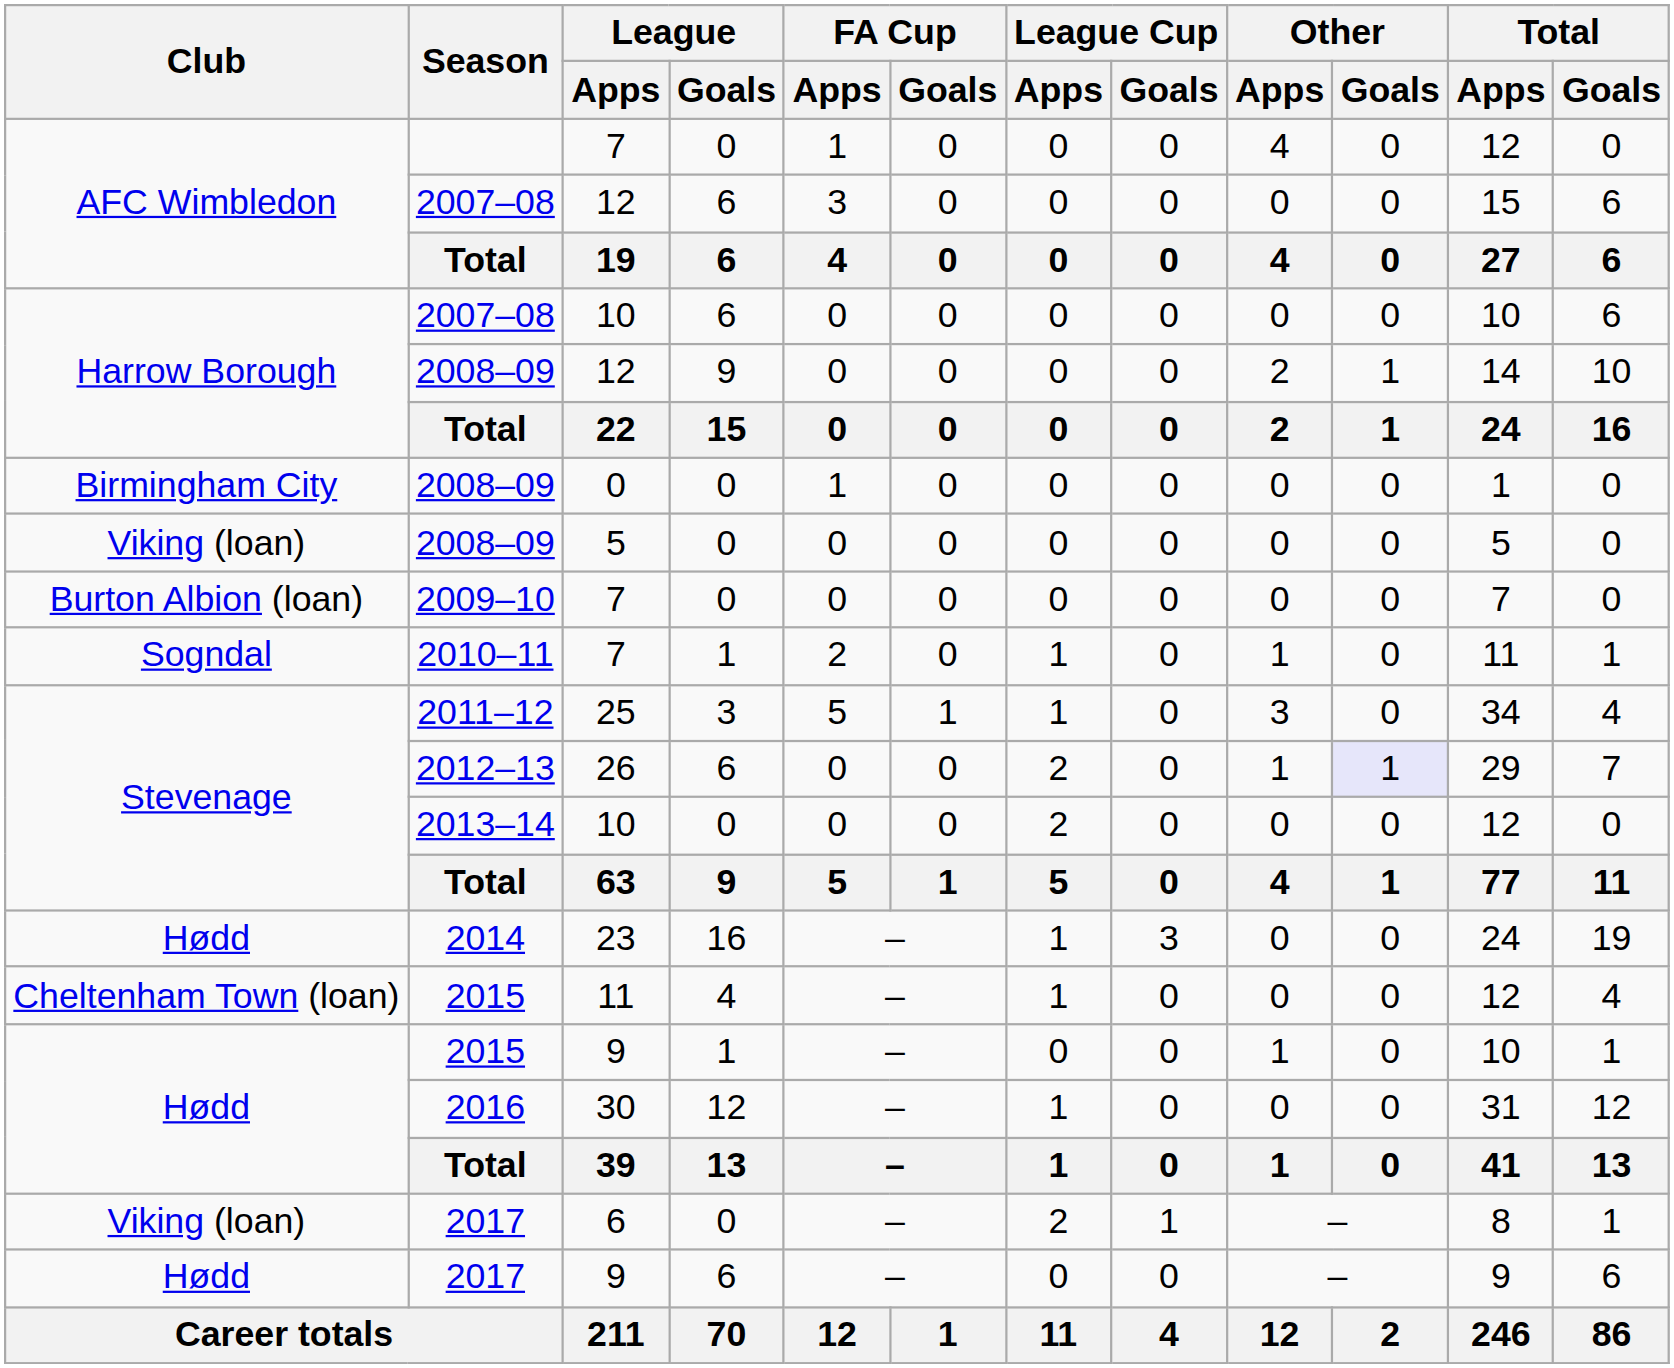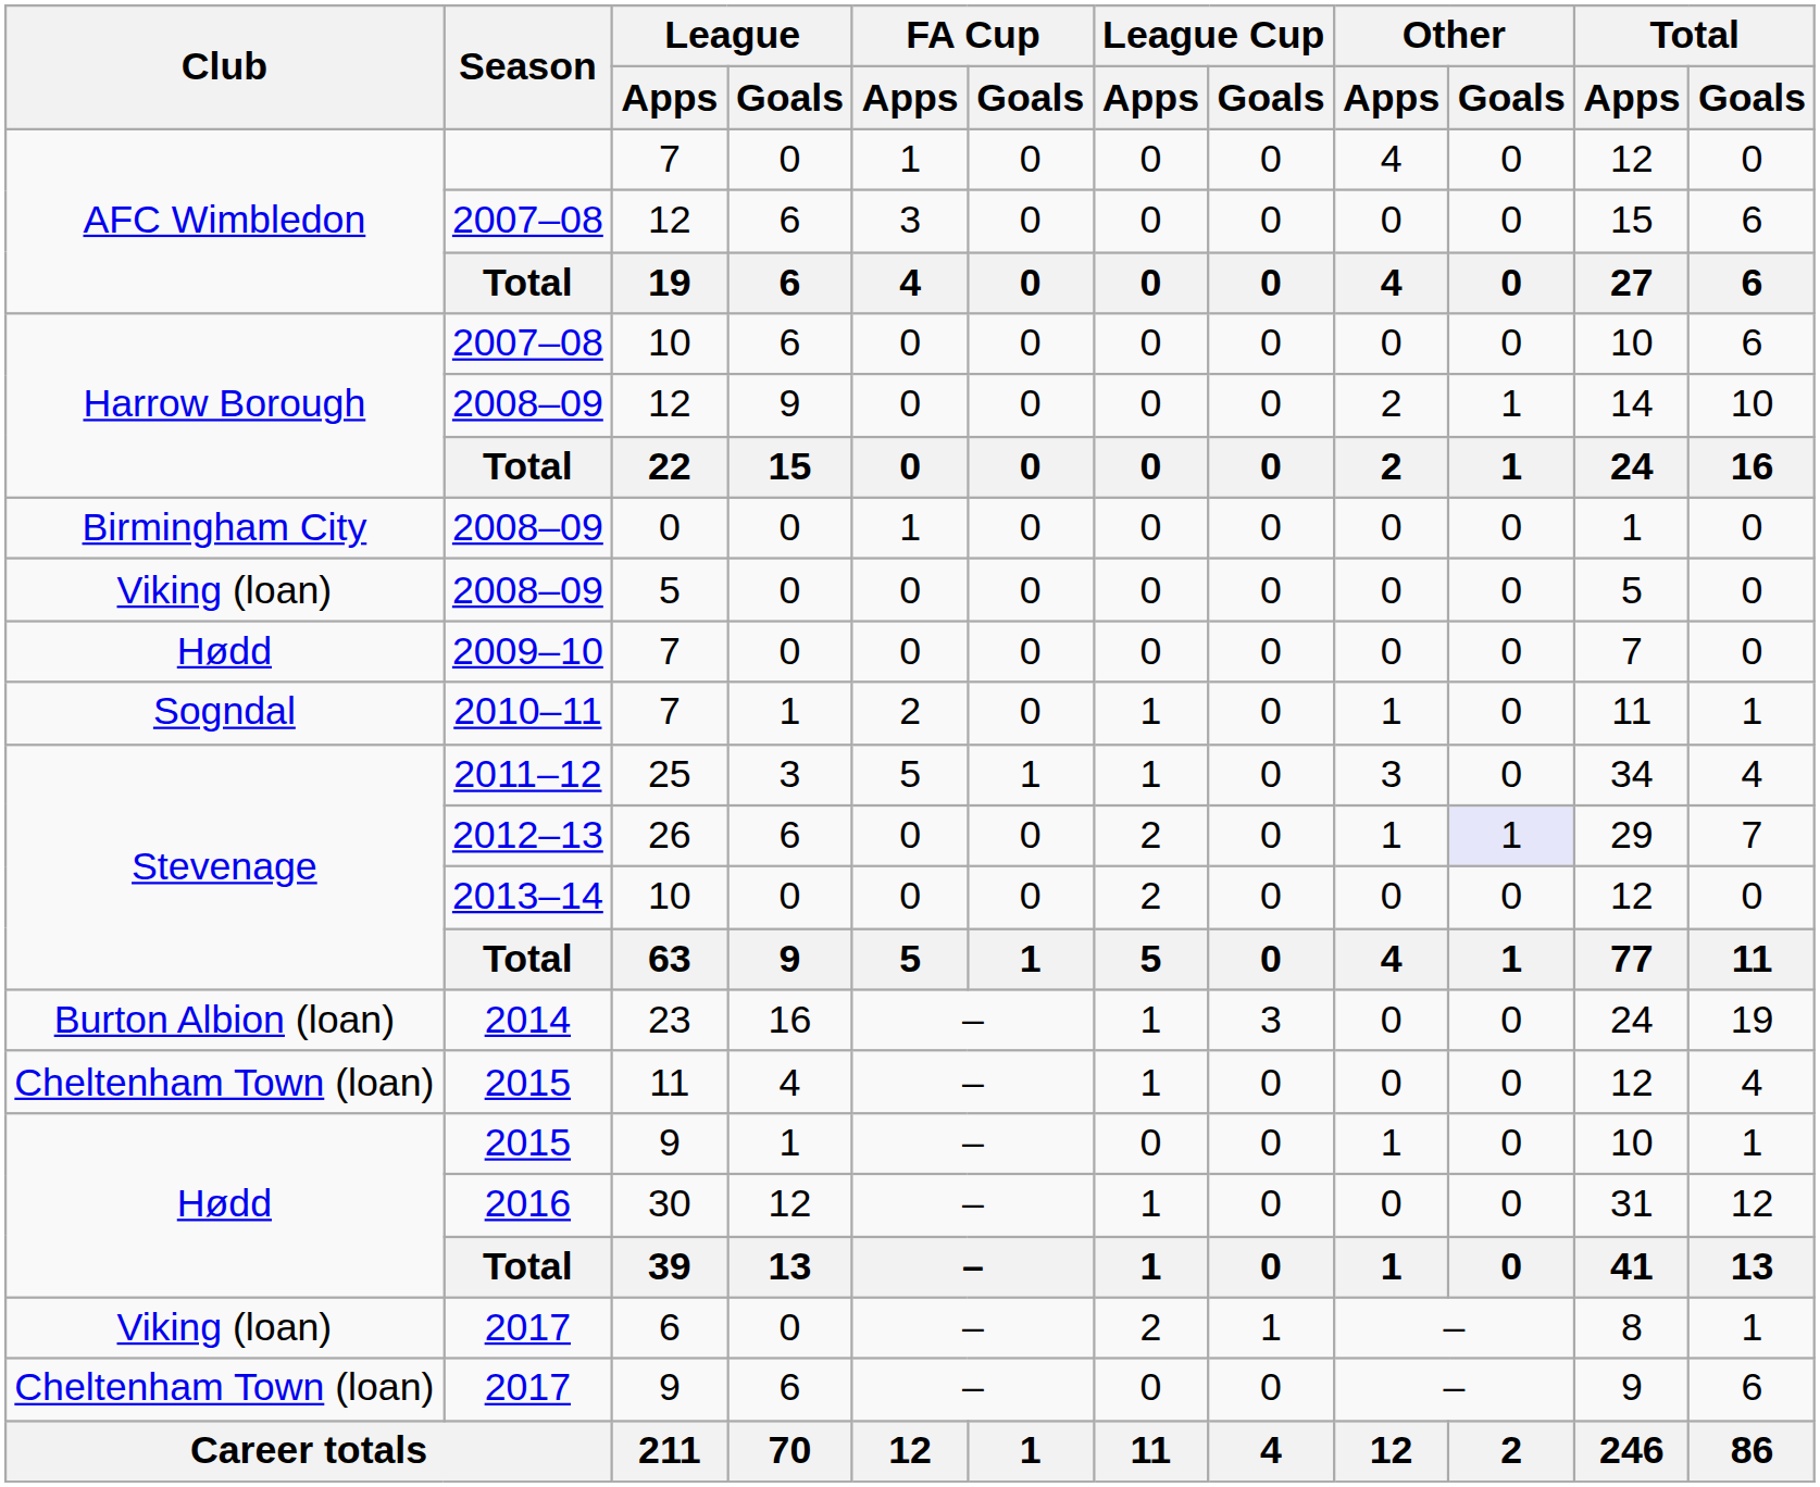2009–10 | Club: Burton Albion (loan) -> Hødd
2014 | Club: Hødd -> Burton Albion (loan)
2017 / 9 | Club: Hødd -> Cheltenham Town (loan)
